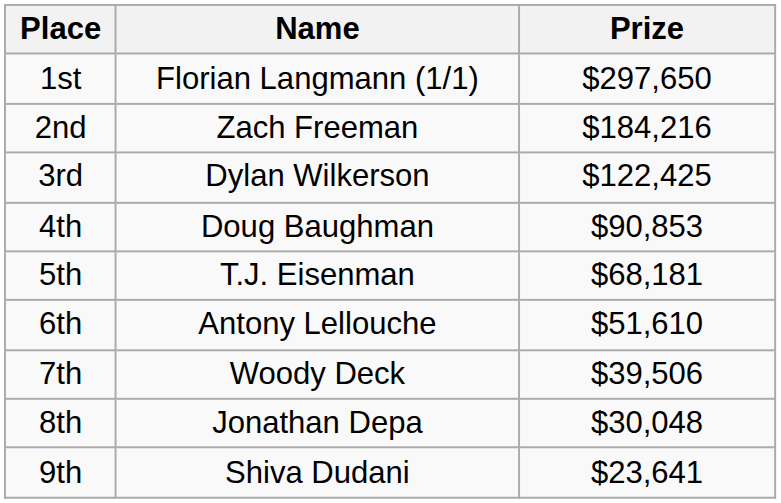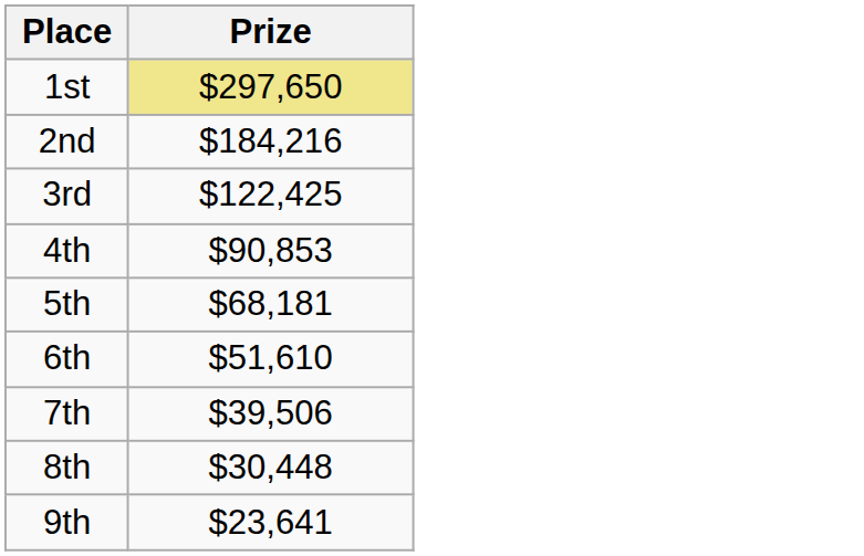- column: Name | Florian Langmann (1/1) | Zach Freeman | Dylan Wilkerson | Doug Baughman | T.J. Eisenman | Antony Lellouche | Woody Deck | Jonathan Depa | Shiva Dudani
1st | Prize: no background -> khaki background
8th | Prize: $30,048 -> $30,448
